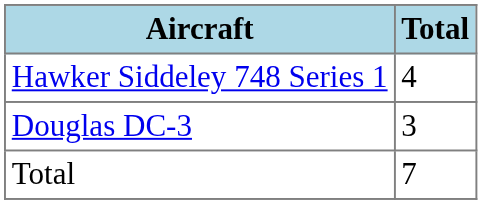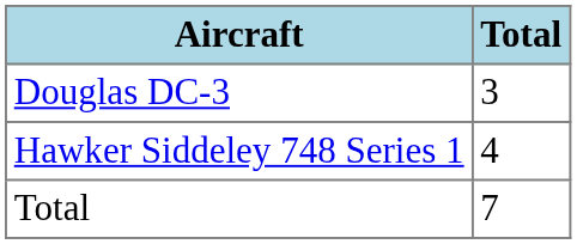rows swapped: Hawker Siddeley 748 Series 1 <-> Douglas DC-3
